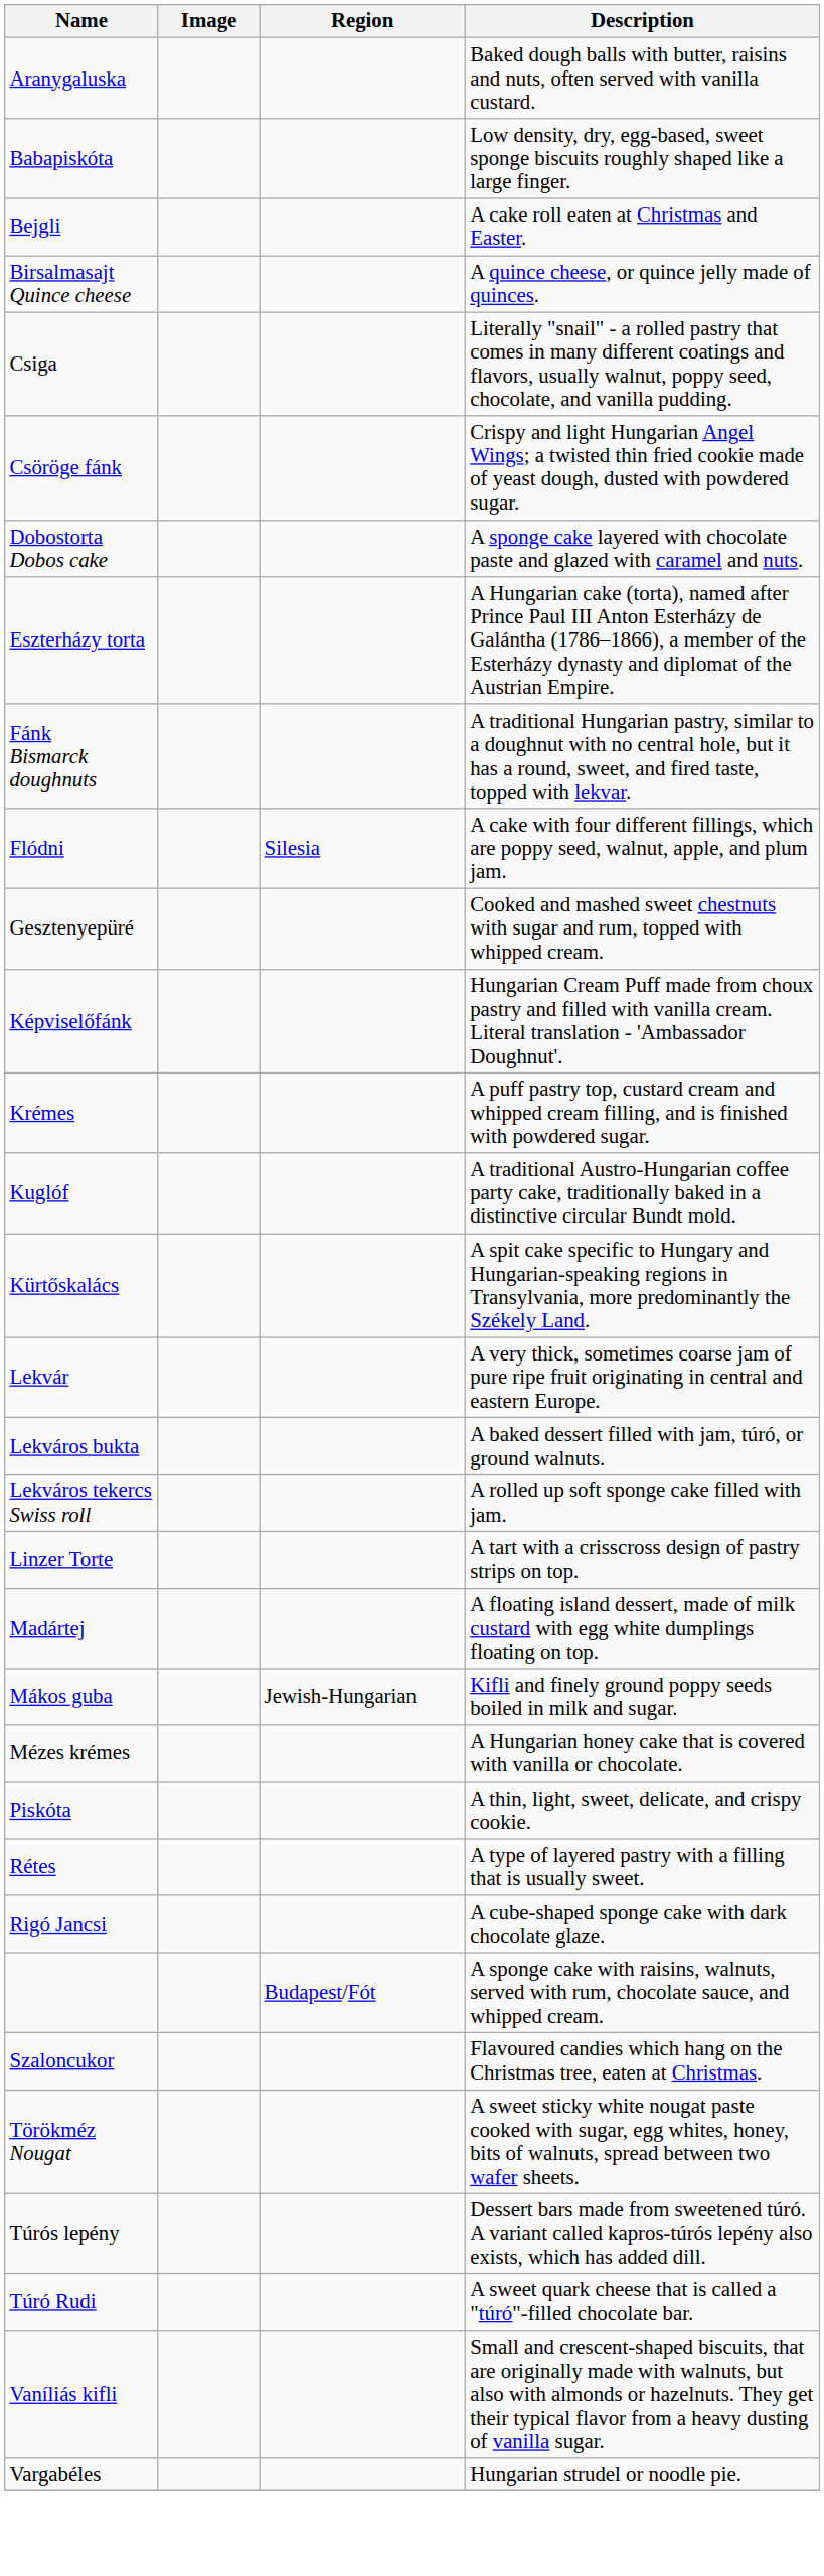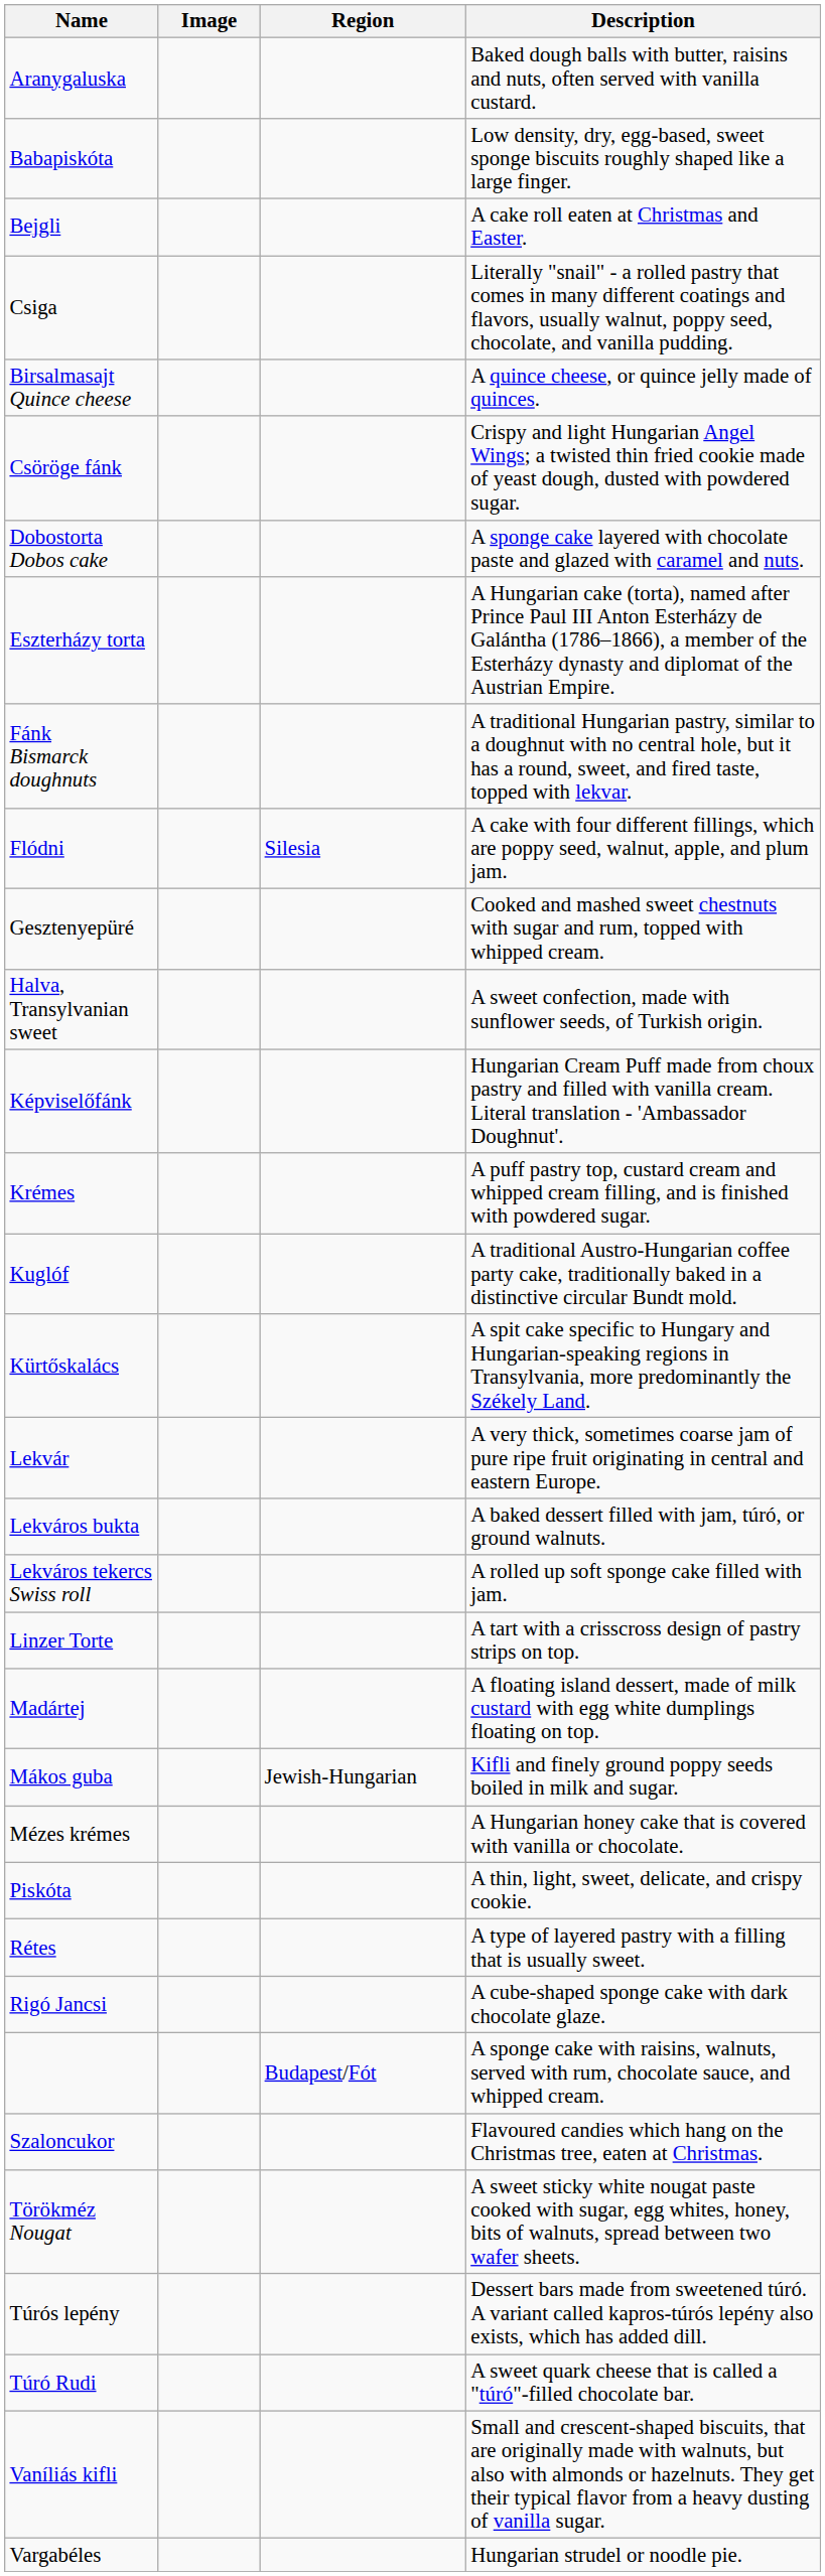rows swapped: Birsalmasajt Quince cheese <-> Csiga
+ row: Halva, Transylvanian sweet | A sweet confection, made with sunflower seeds, of Turkish origin.
